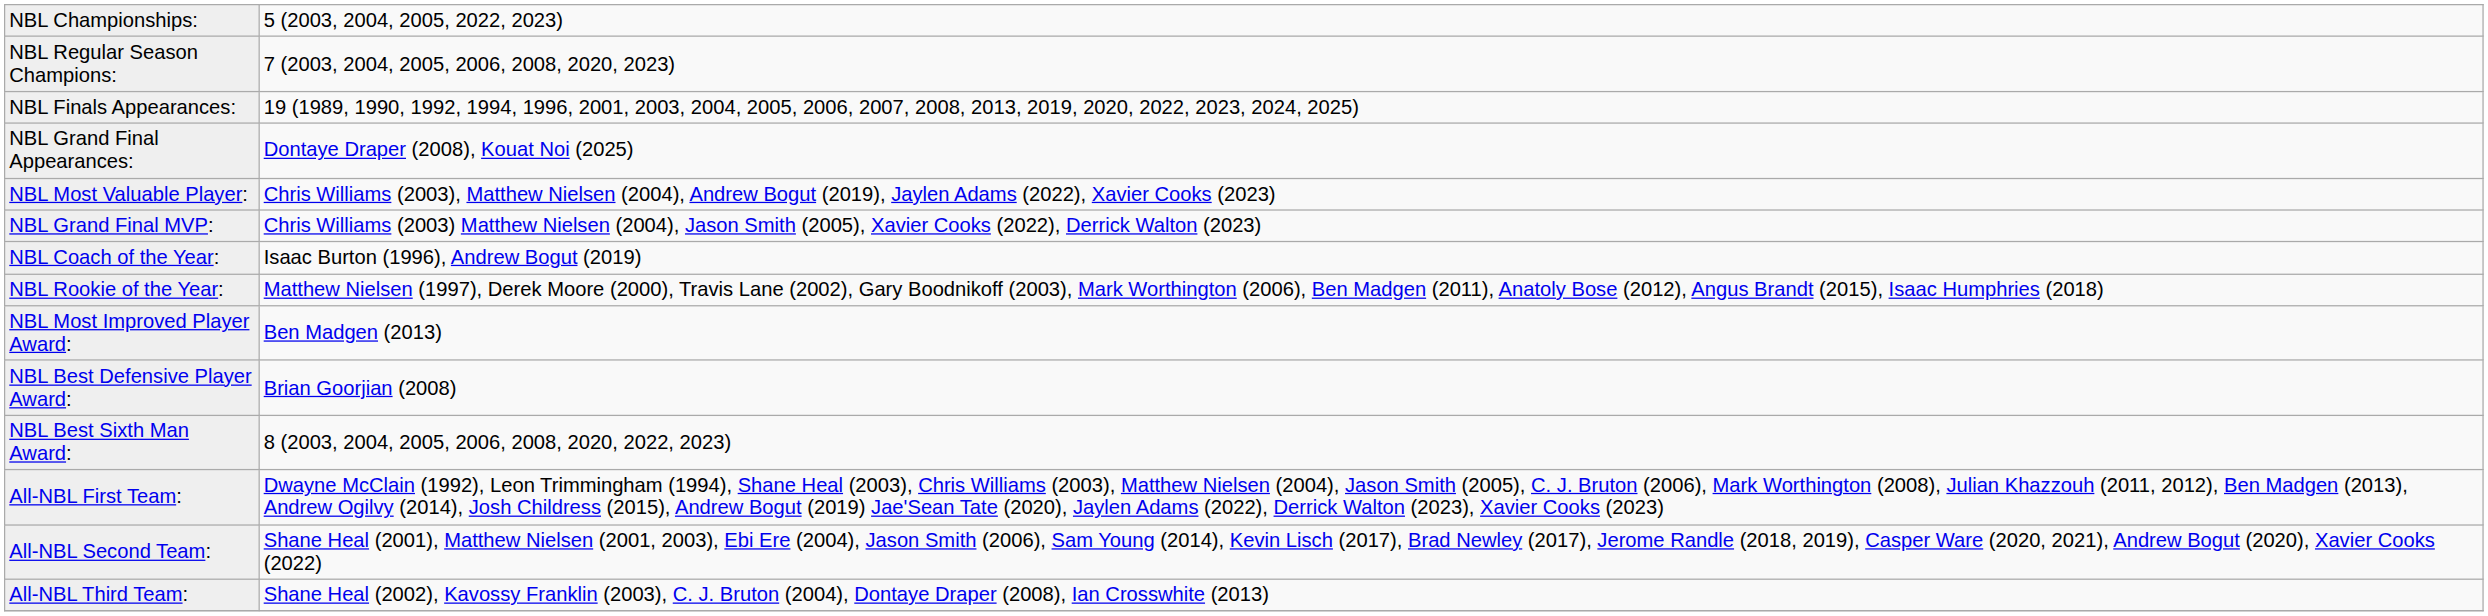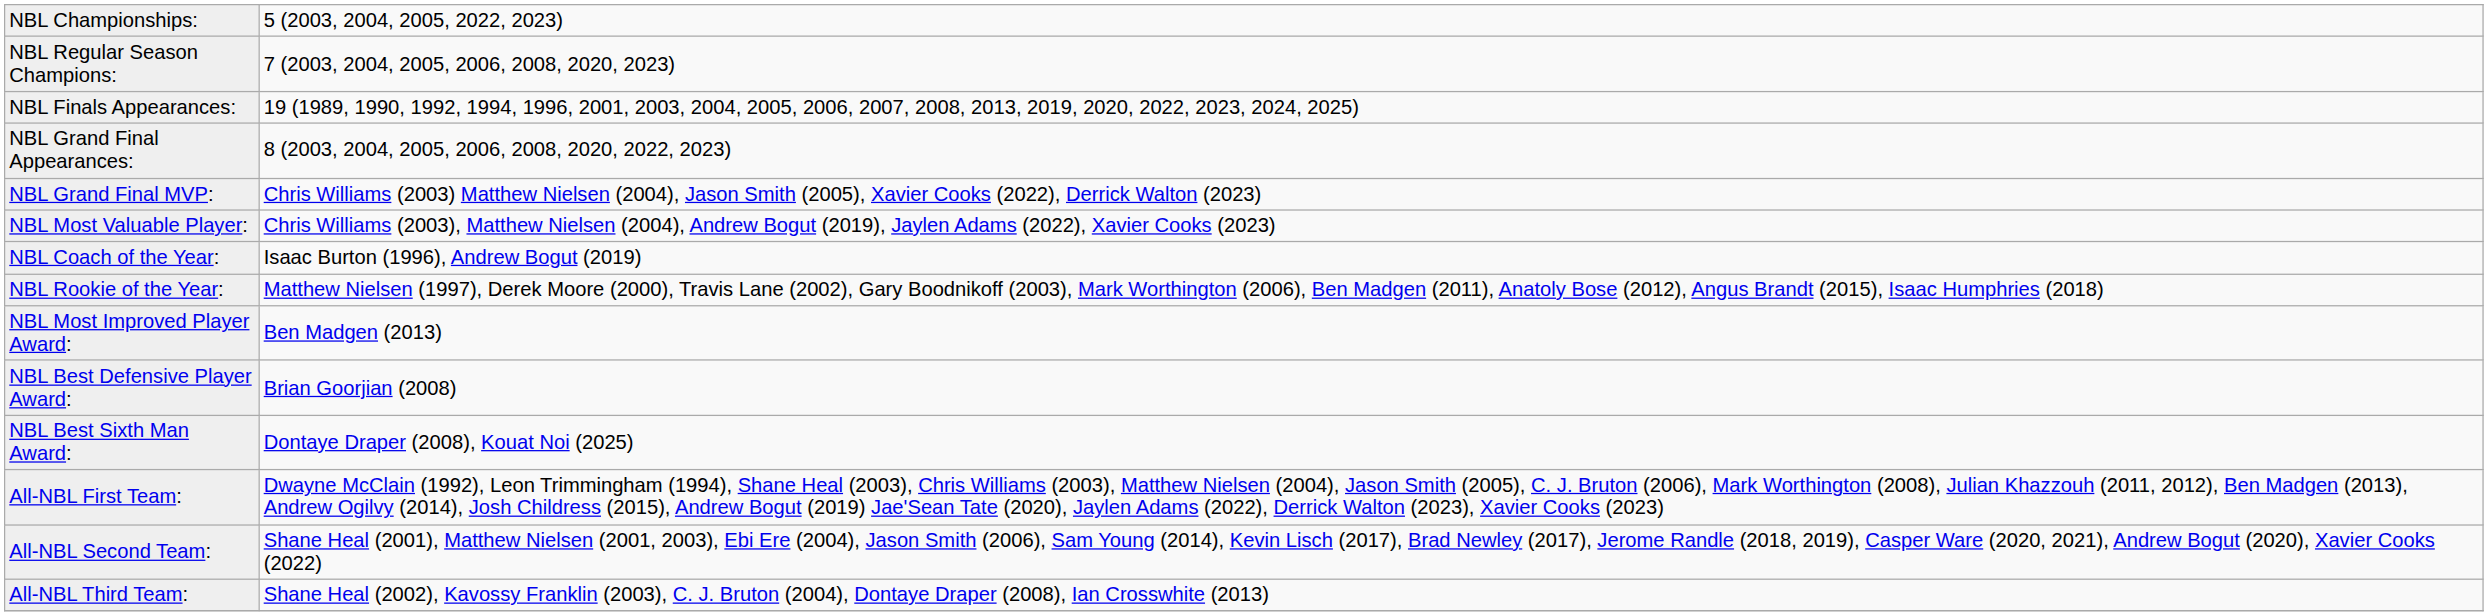NBL Grand Final Appearances: | column 2: Dontaye Draper (2008), Kouat Noi (2025) -> 8 (2003, 2004, 2005, 2006, 2008, 2020, 2022, 2023)
rows swapped: NBL Most Valuable Player: <-> NBL Grand Final MVP:
NBL Best Sixth Man Award: | column 2: 8 (2003, 2004, 2005, 2006, 2008, 2020, 2022, 2023) -> Dontaye Draper (2008), Kouat Noi (2025)
